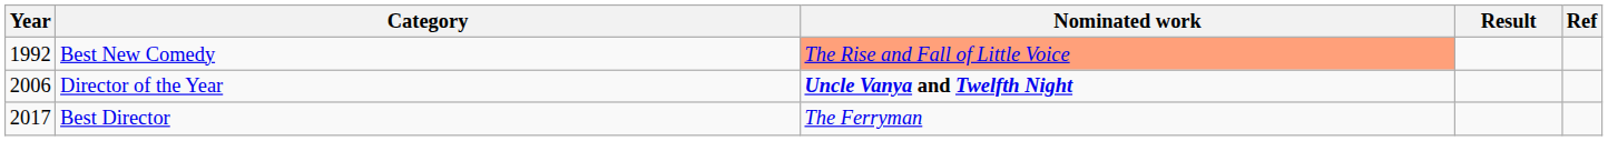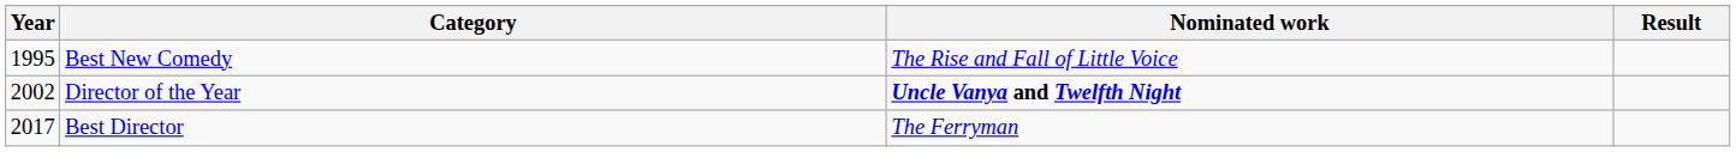- column: Ref
Best New Comedy | Year: 1992 -> 1995
Best New Comedy | Nominated work: lightsalmon background -> no background
Director of the Year | Year: 2006 -> 2002
